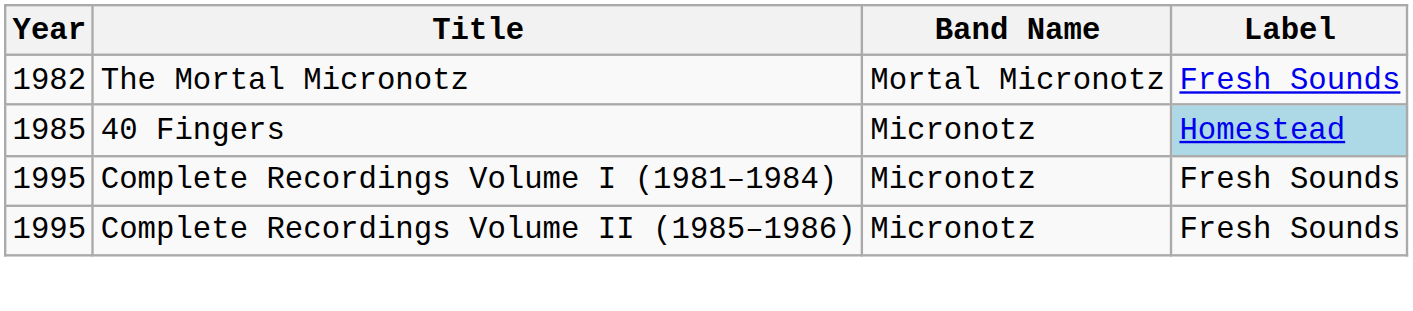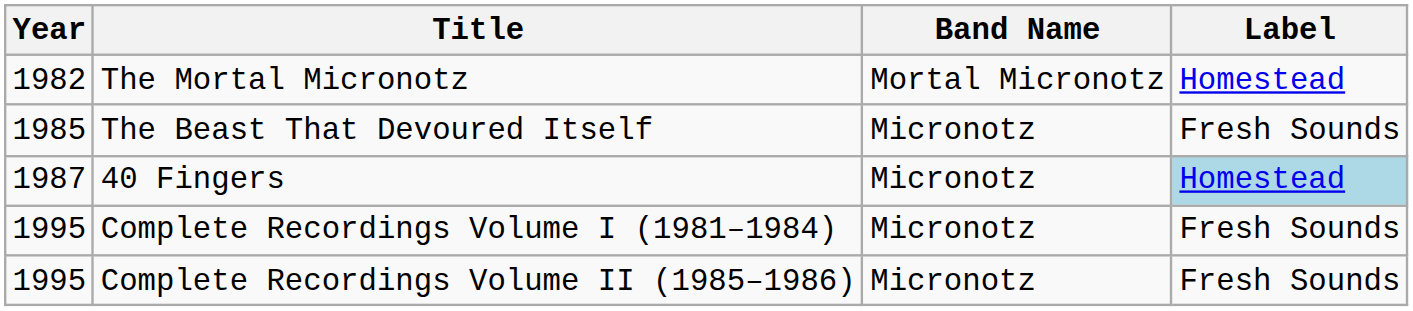The Mortal Micronotz | Label: Fresh Sounds -> Homestead
+ row: 1985 | The Beast That Devoured Itself | Micronotz | Fresh Sounds
40 Fingers | Year: 1985 -> 1987
